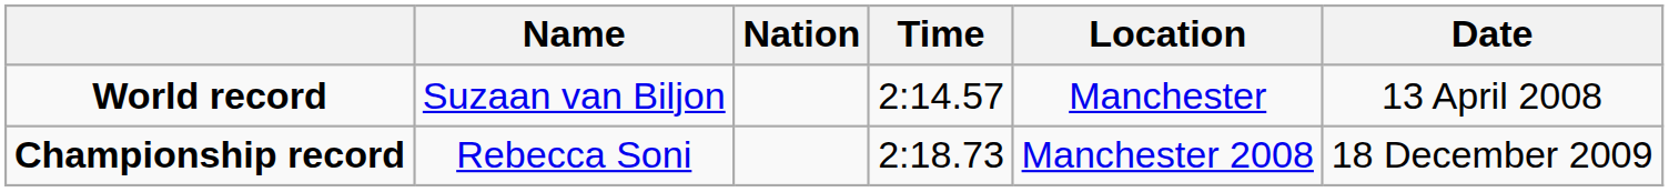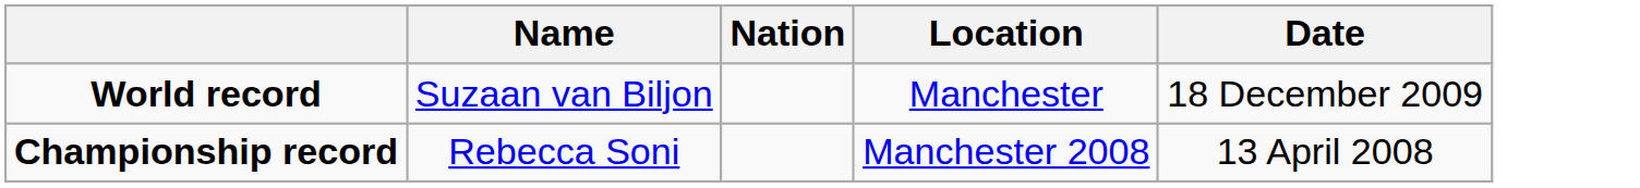- column: Time | 2:14.57 | 2:18.73
World record | Date: 13 April 2008 -> 18 December 2009
Championship record | Date: 18 December 2009 -> 13 April 2008
